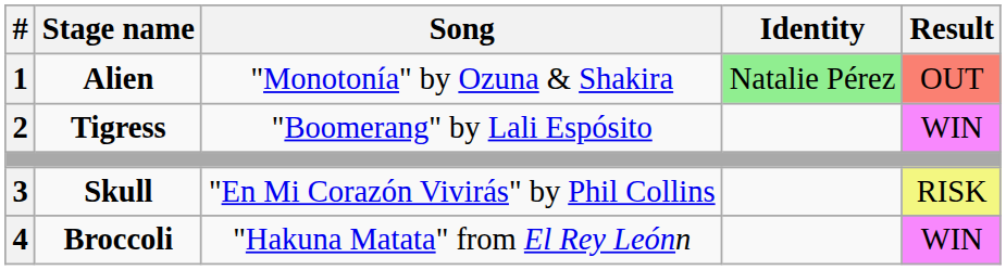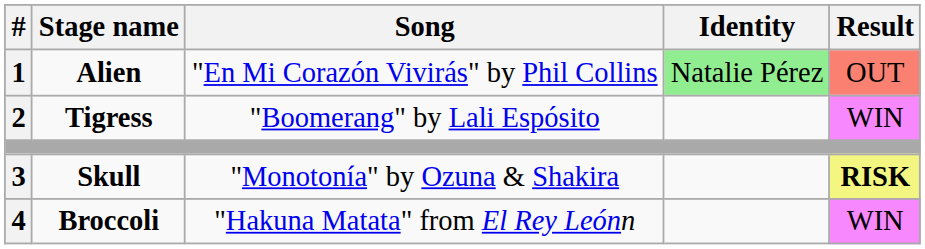Alien | Song: "Monotonía" by Ozuna & Shakira -> "En Mi Corazón Vivirás" by Phil Collins
Skull | Song: "En Mi Corazón Vivirás" by Phil Collins -> "Monotonía" by Ozuna & Shakira
Skull | Result: normal -> bold
